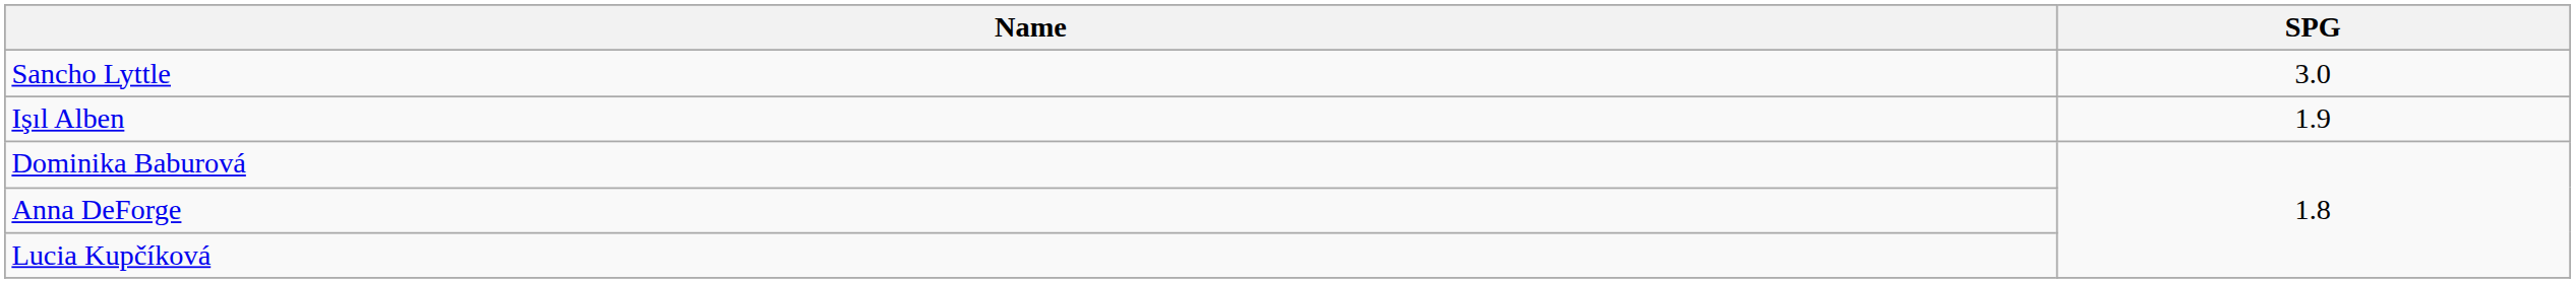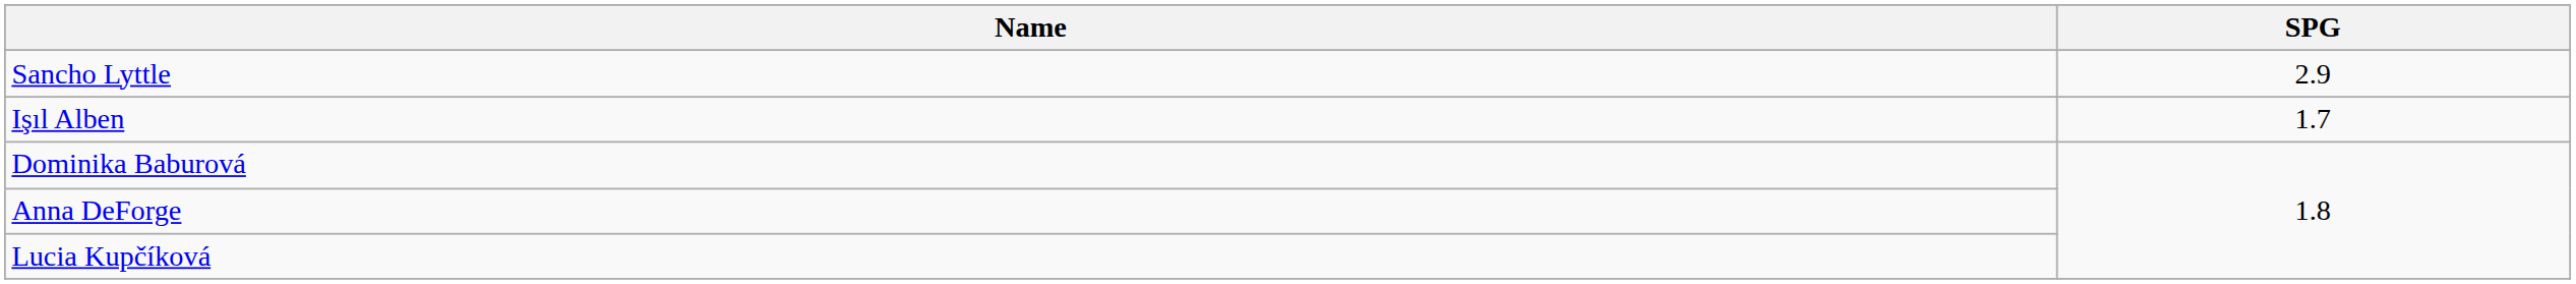Sancho Lyttle | SPG: 3.0 -> 2.9
Işıl Alben | SPG: 1.9 -> 1.7
